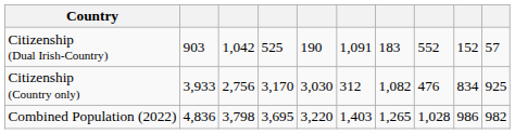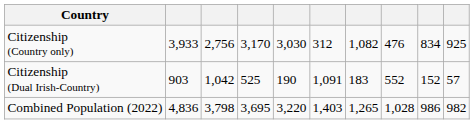rows swapped: Citizenship (Country only) <-> Citizenship (Dual Irish-Country)
